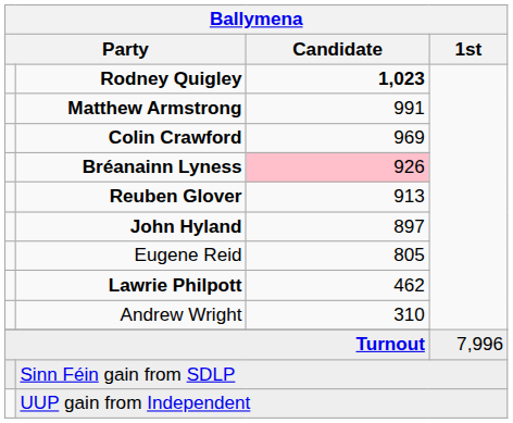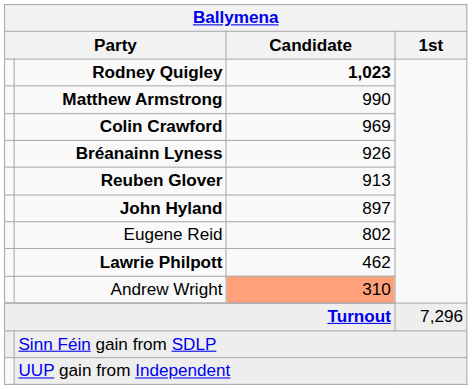Matthew Armstrong | Ballymena / Candidate: 991 -> 990
Bréanainn Lyness | Ballymena / Candidate: pink background -> no background
Eugene Reid | Ballymena / Candidate: 805 -> 802
Andrew Wright | Ballymena / Candidate: no background -> lightsalmon background
Turnout | Ballymena / 1st: 7,996 -> 7,296
